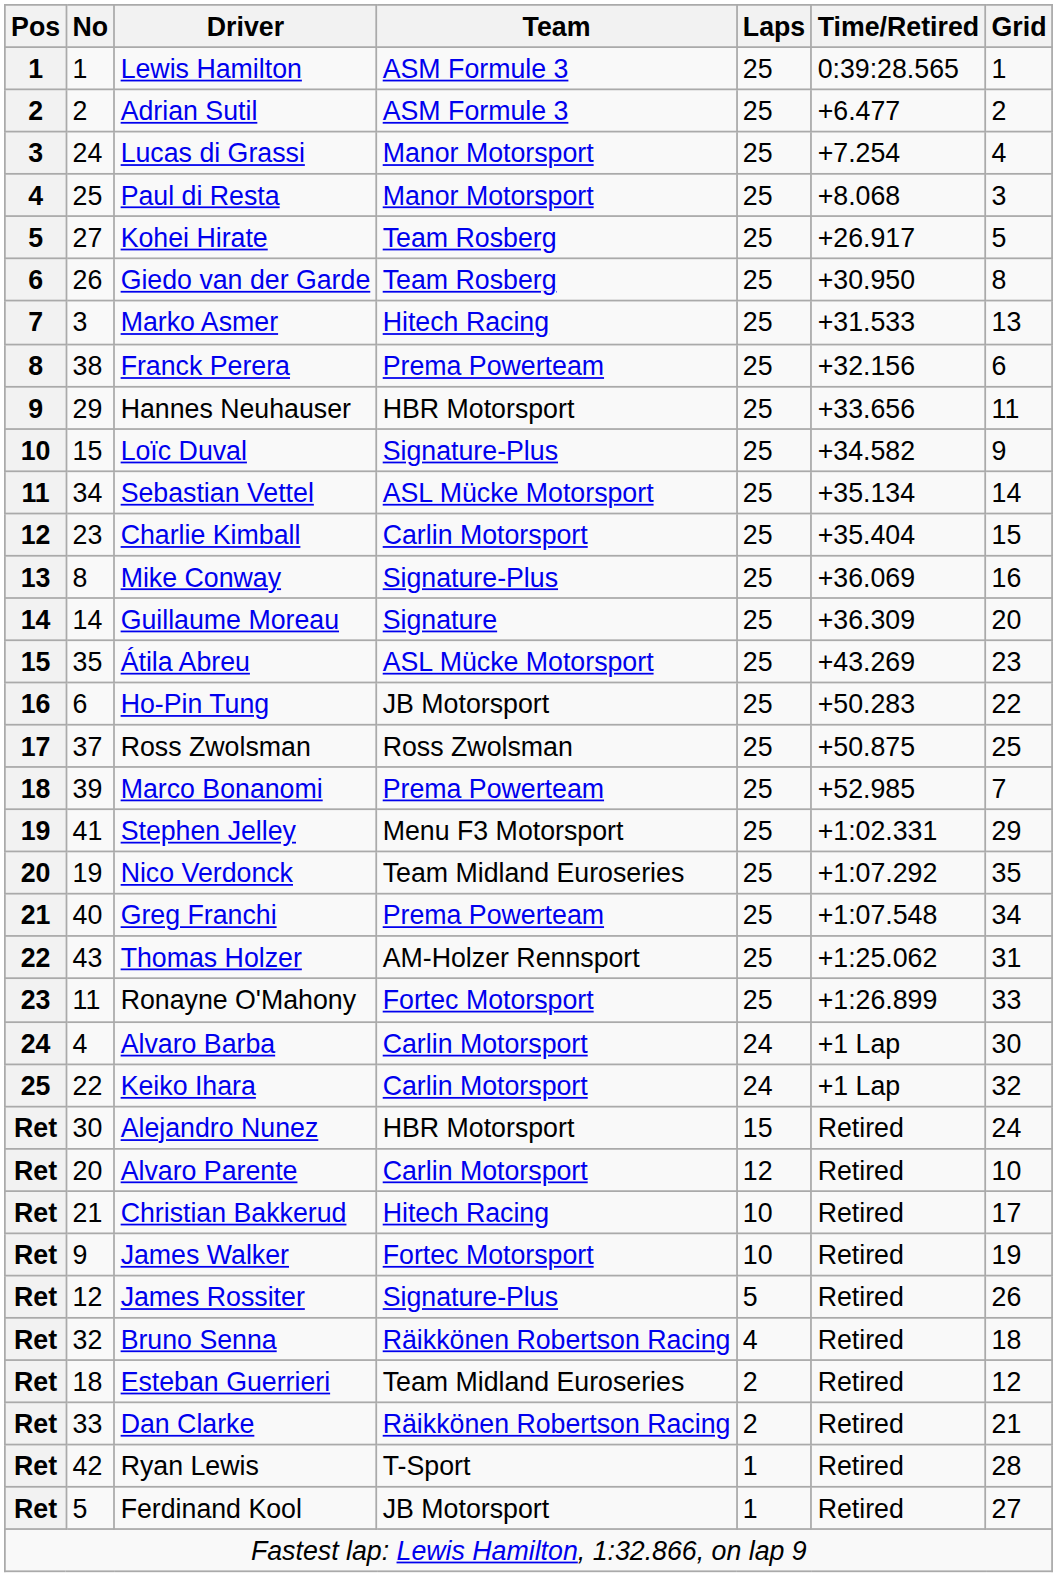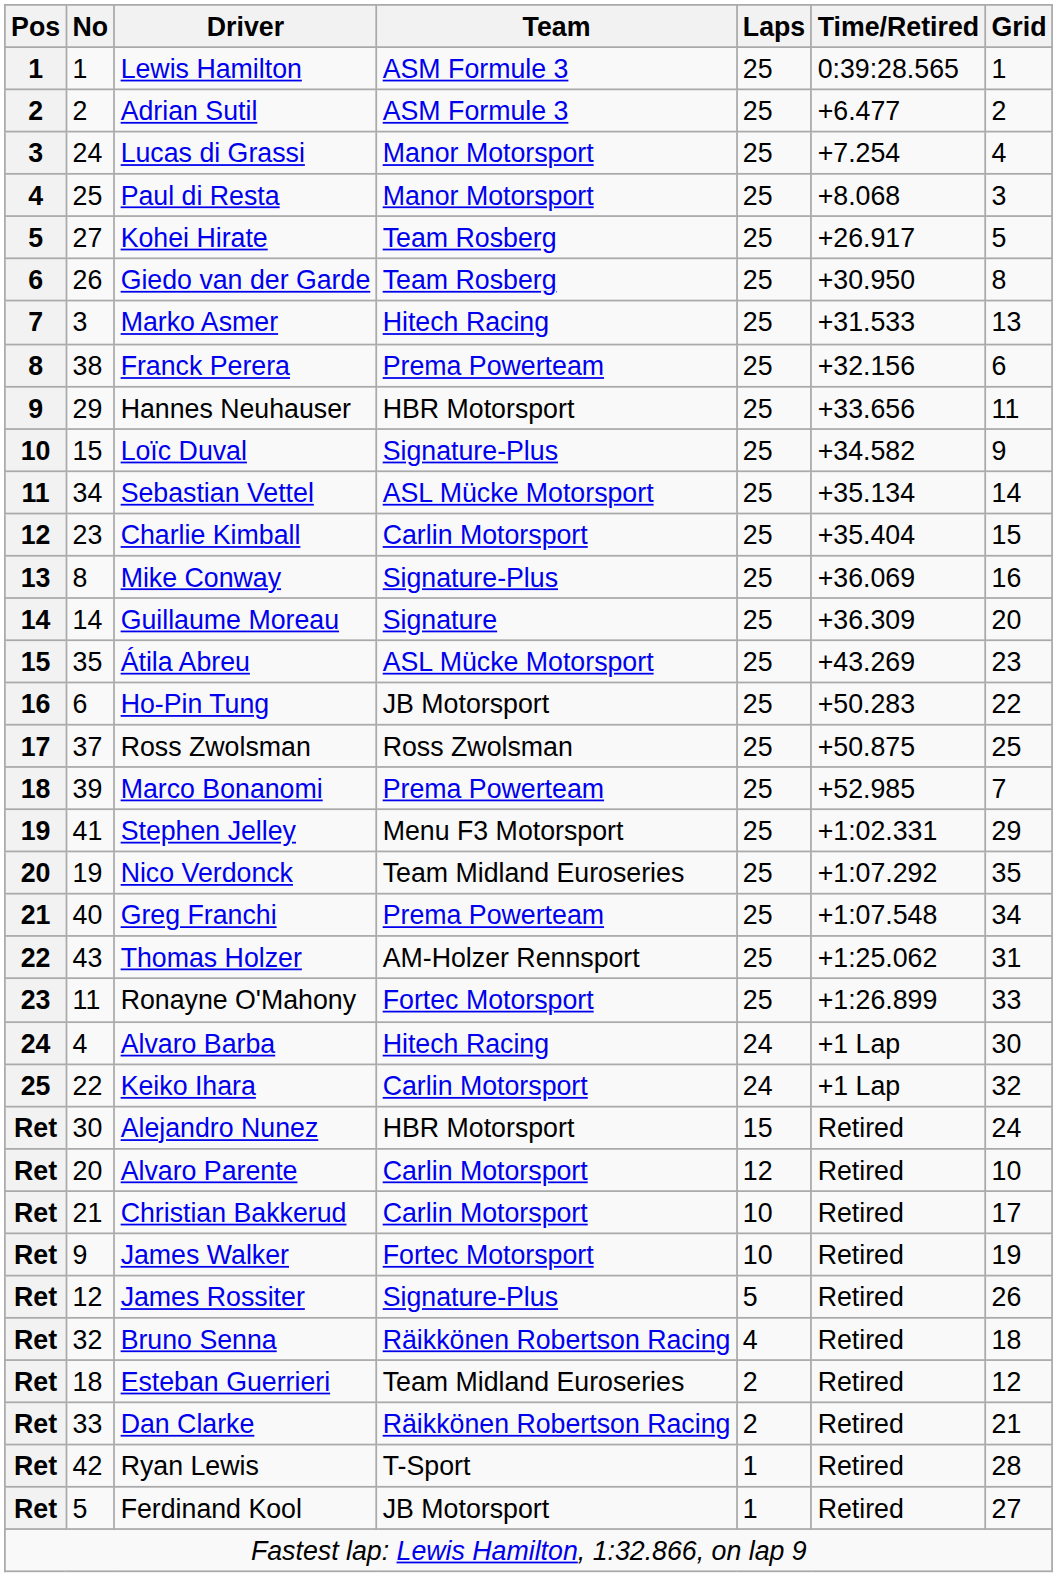Alvaro Barba | Team: Carlin Motorsport -> Hitech Racing
Christian Bakkerud | Team: Hitech Racing -> Carlin Motorsport
